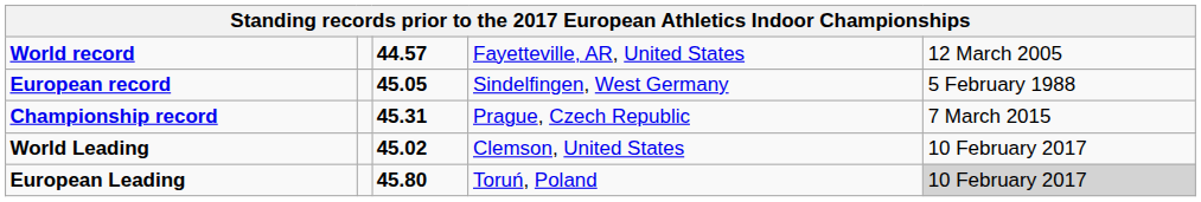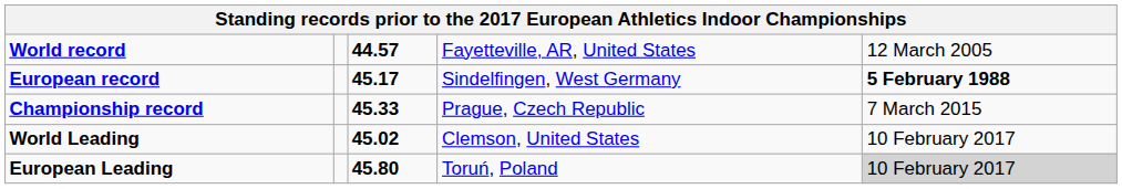European record | column 3: 45.05 -> 45.17
European record | column 5: normal -> bold
Championship record | column 3: 45.31 -> 45.33
